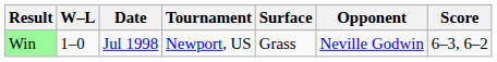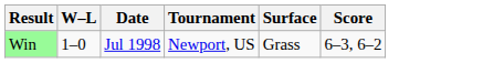- column: Opponent | Neville Godwin
